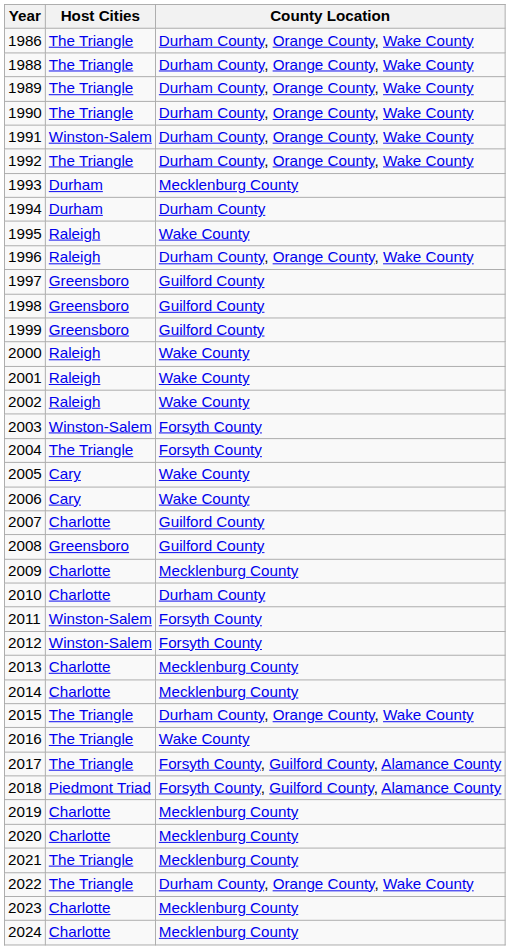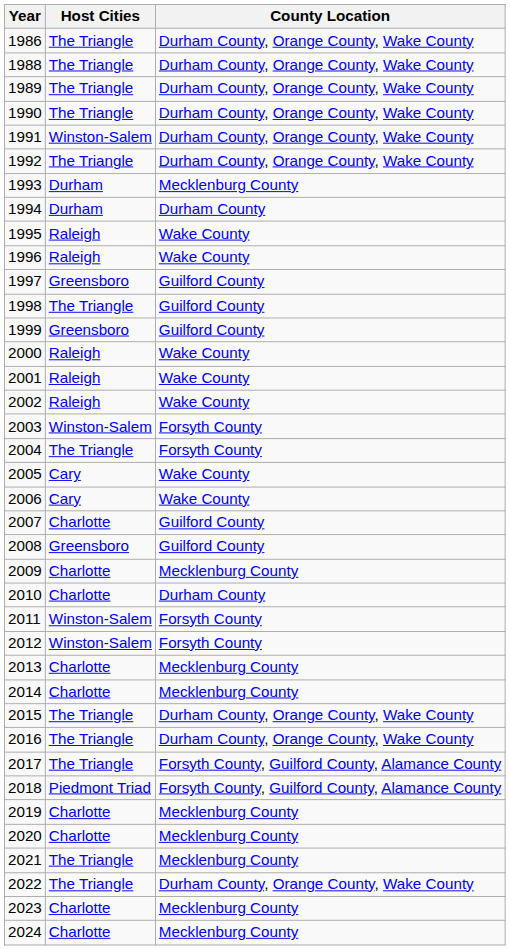1996 | County Location: Durham County, Orange County, Wake County -> Wake County
1998 | Host Cities: Greensboro -> The Triangle
2016 | County Location: Wake County -> Durham County, Orange County, Wake County
